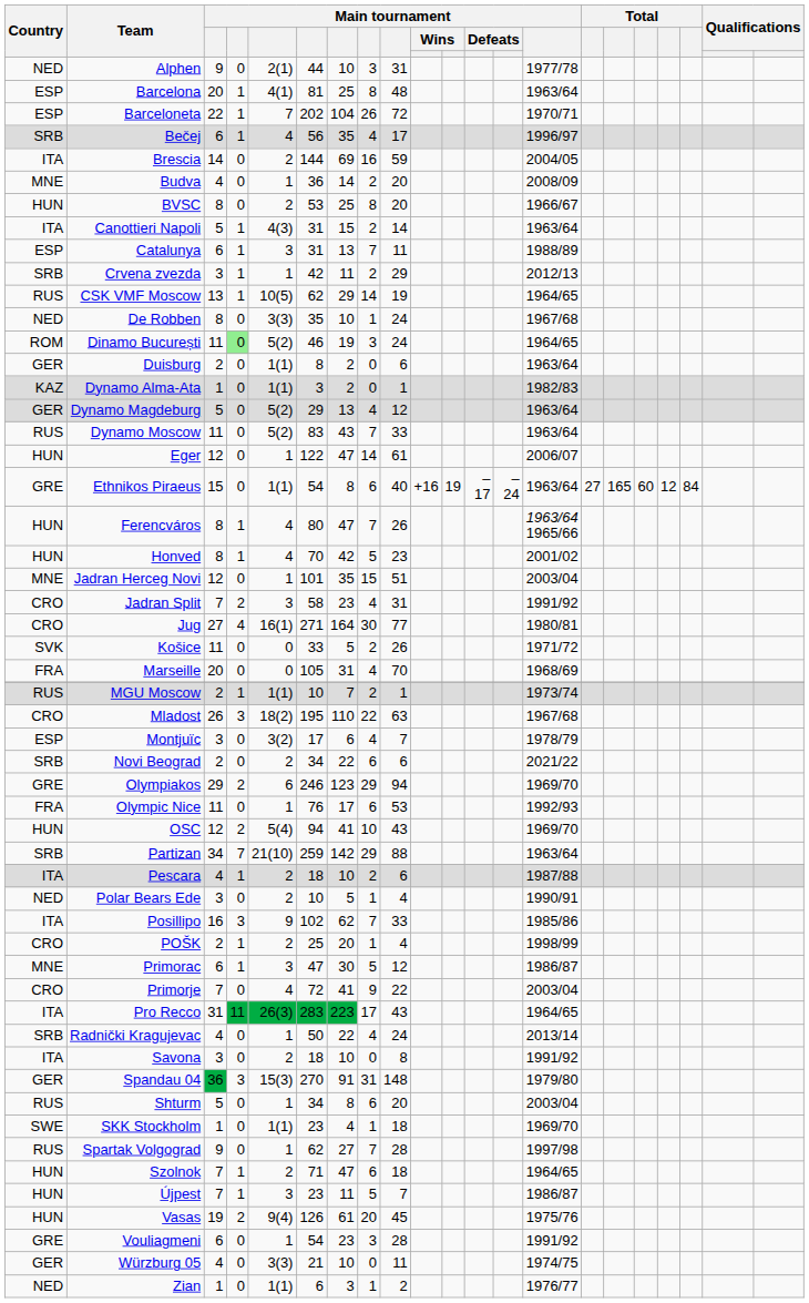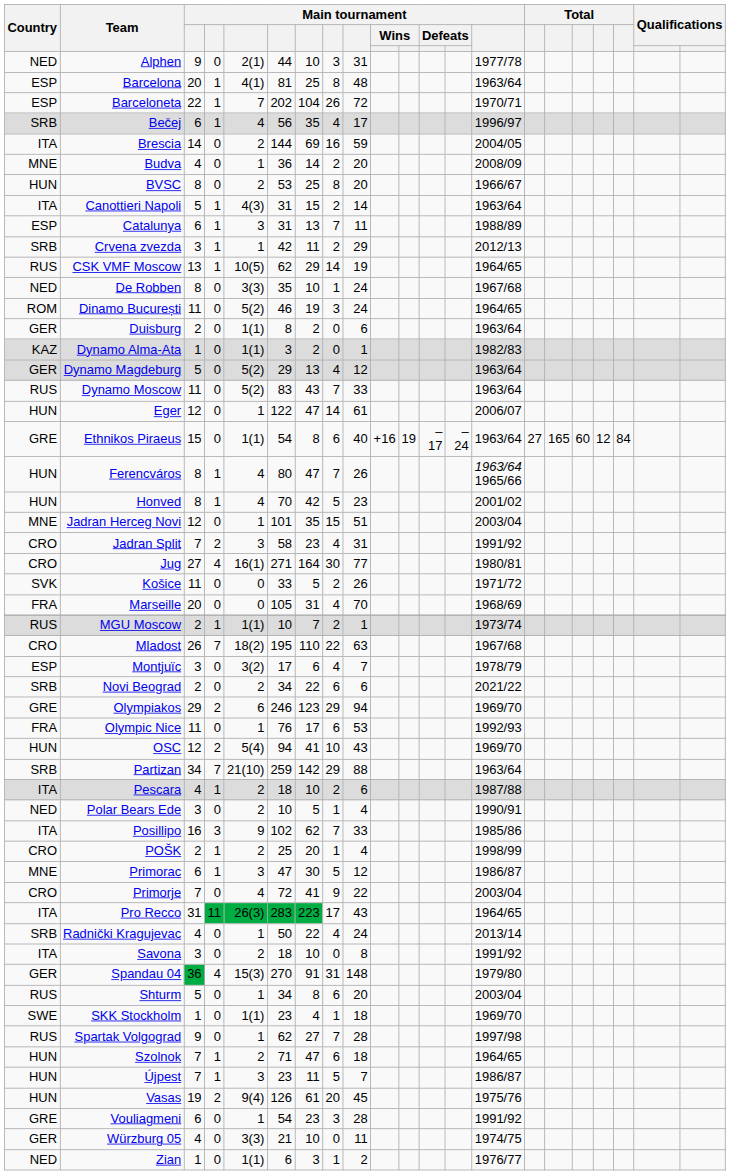Dinamo București | column 4: lightgreen background -> no background
Mladost | column 4: 3 -> 7
Spandau 04 | column 4: 3 -> 4
